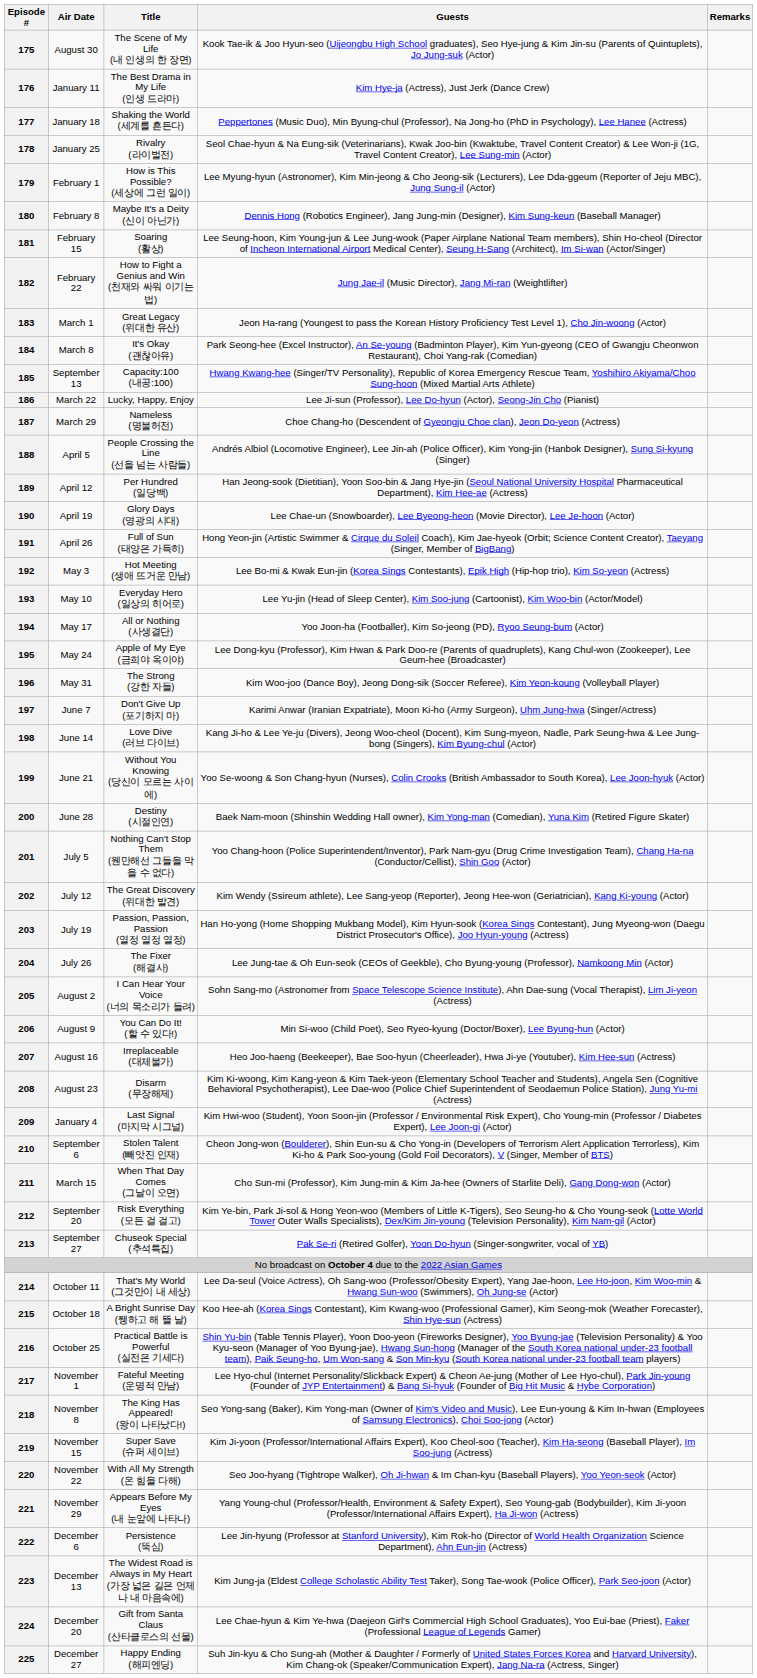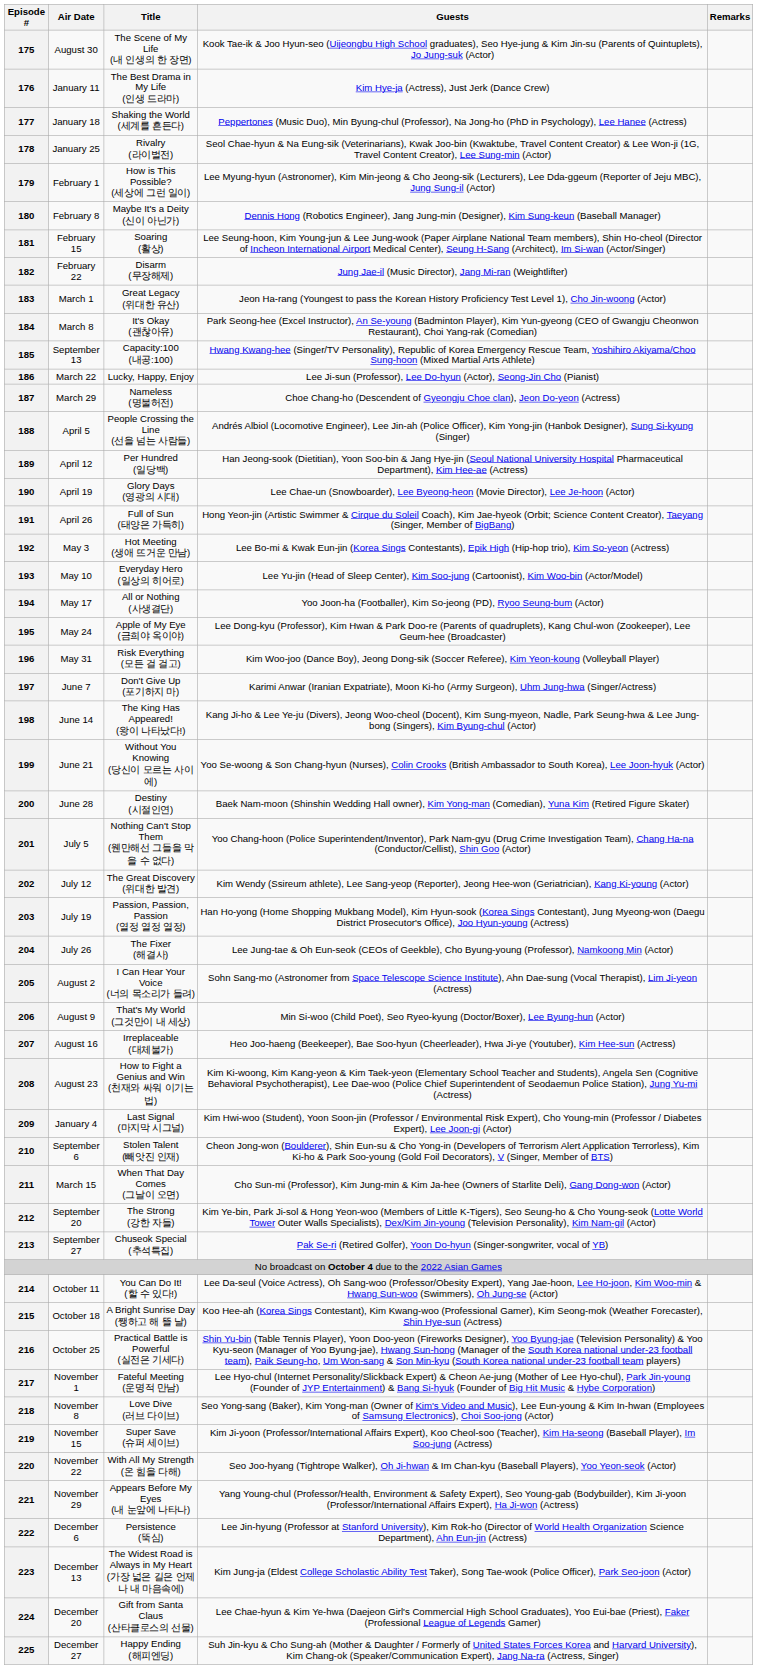182 | Title: How to Fight a Genius and Win (천재와 싸워 이기는 법) -> Disarm (무장해제)
196 | Title: The Strong (강한 자들) -> Risk Everything (모든 걸 걸고)
198 | Title: Love Dive (러브 다이브) -> The King Has Appeared! (왕이 나타났다!)
206 | Title: You Can Do It! (할 수 있다!) -> That's My World (그것만이 내 세상)
208 | Title: Disarm (무장해제) -> How to Fight a Genius and Win (천재와 싸워 이기는 법)
212 | Title: Risk Everything (모든 걸 걸고) -> The Strong (강한 자들)
214 | Title: That's My World (그것만이 내 세상) -> You Can Do It! (할 수 있다!)
218 | Title: The King Has Appeared! (왕이 나타났다!) -> Love Dive (러브 다이브)
